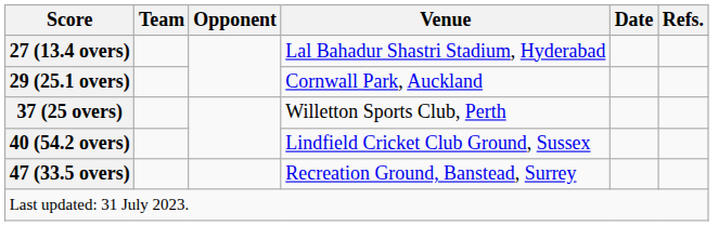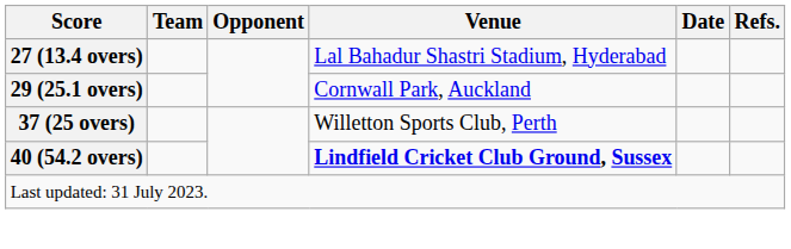40 (54.2 overs) | Venue: normal -> bold
- row: 47 (33.5 overs) | Recreation Ground, Banstead, Surrey
